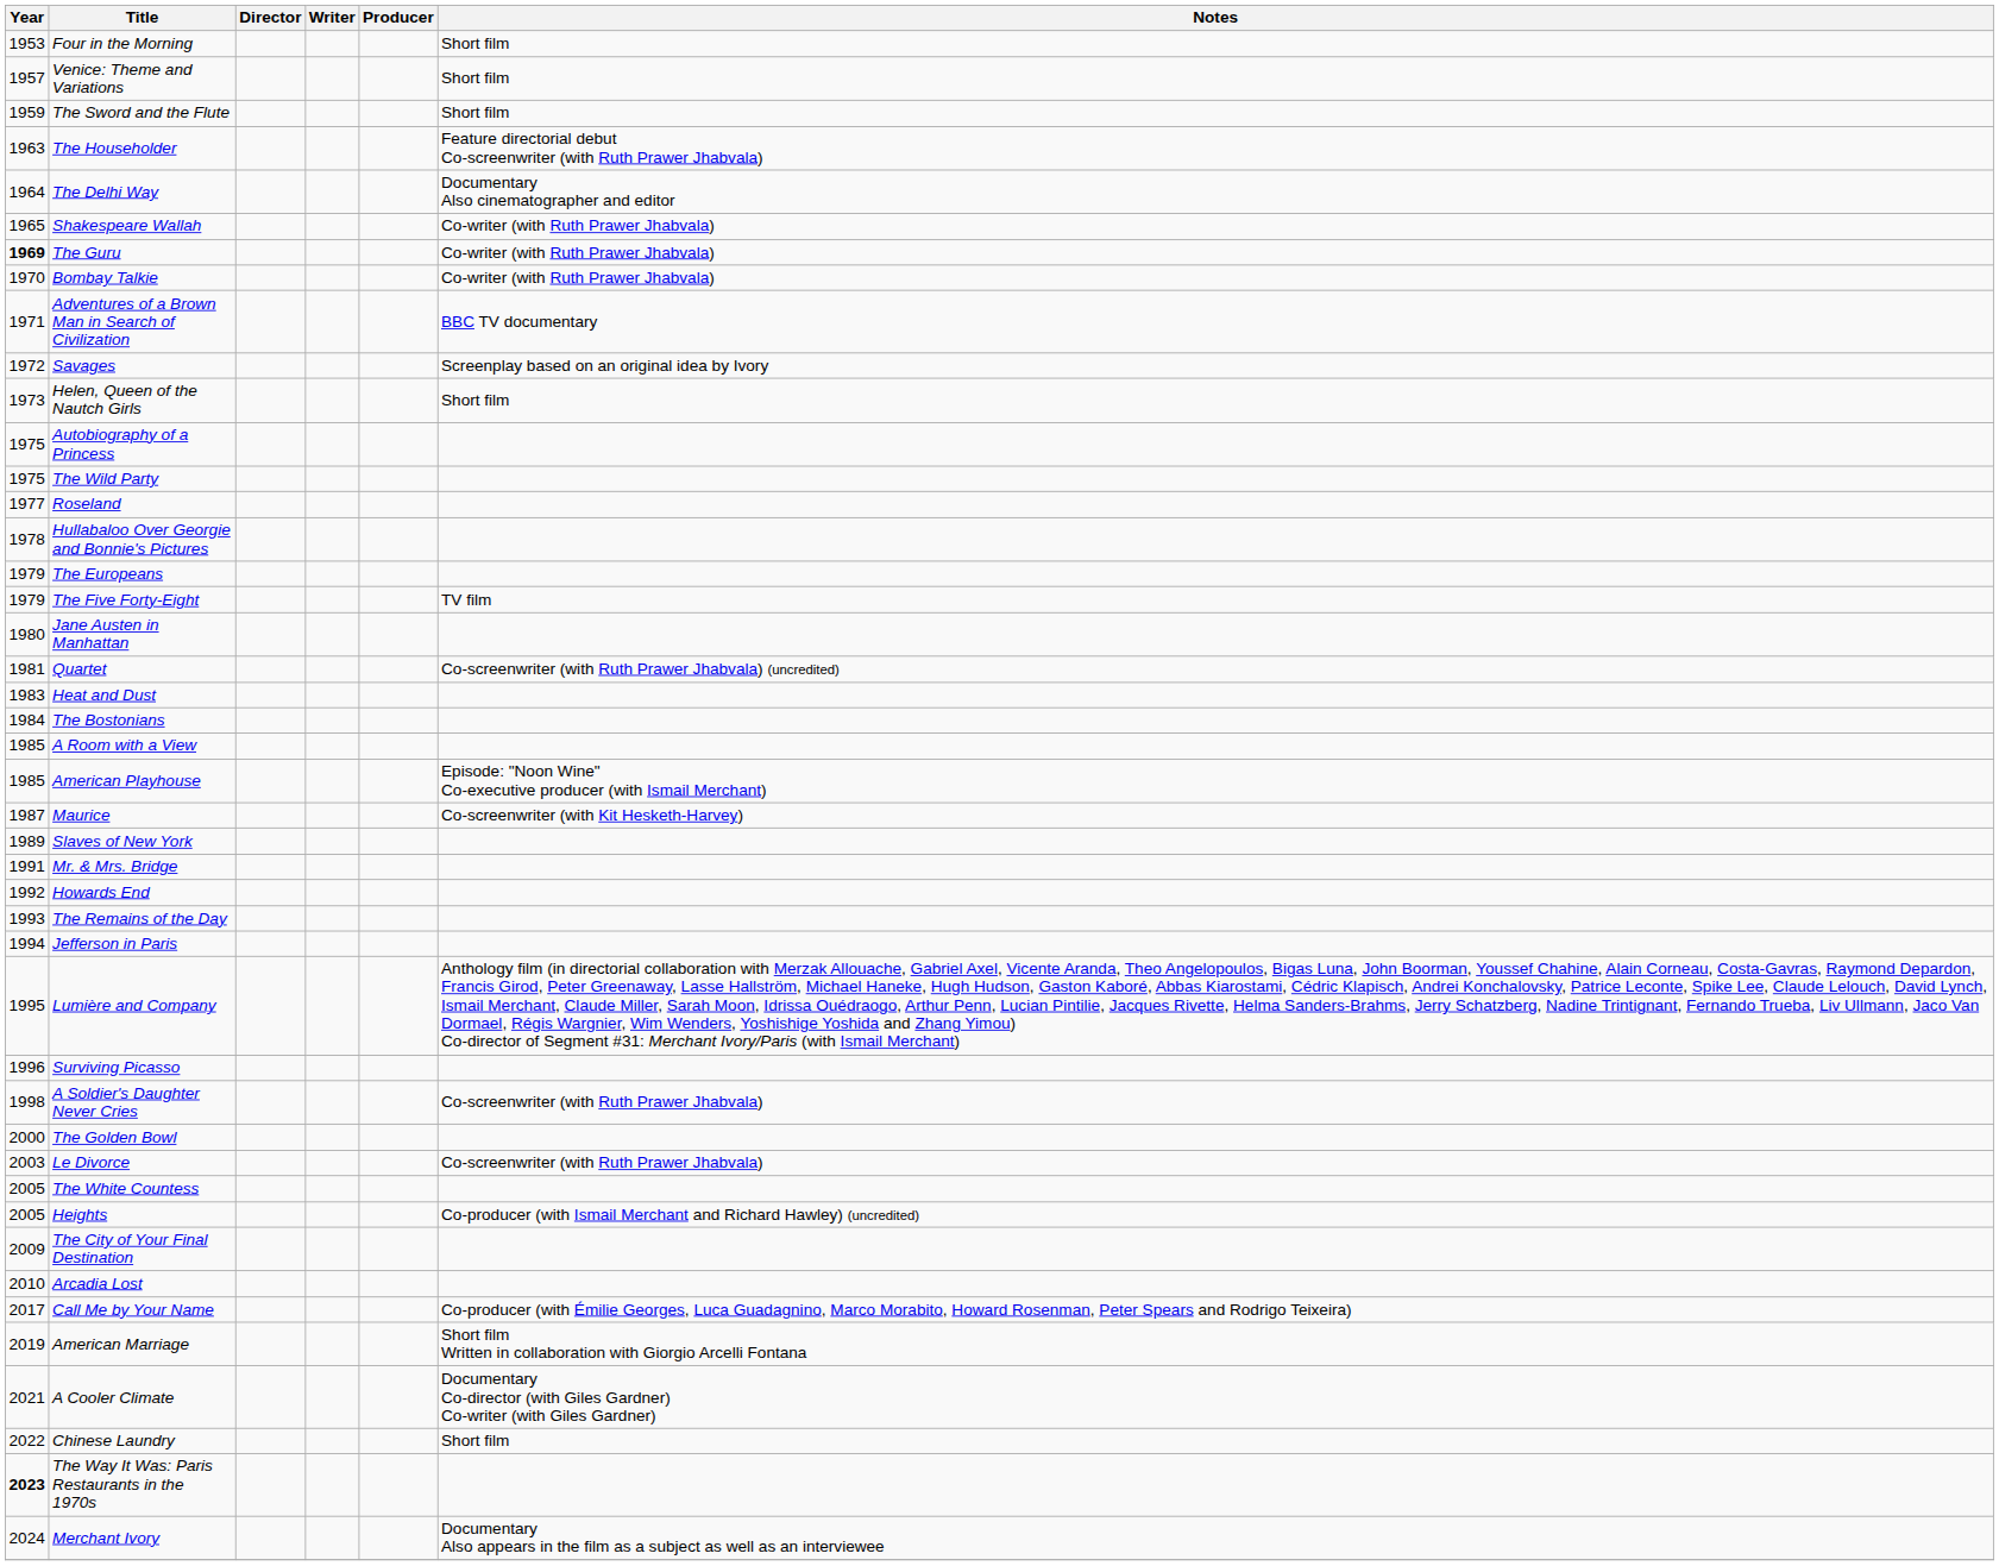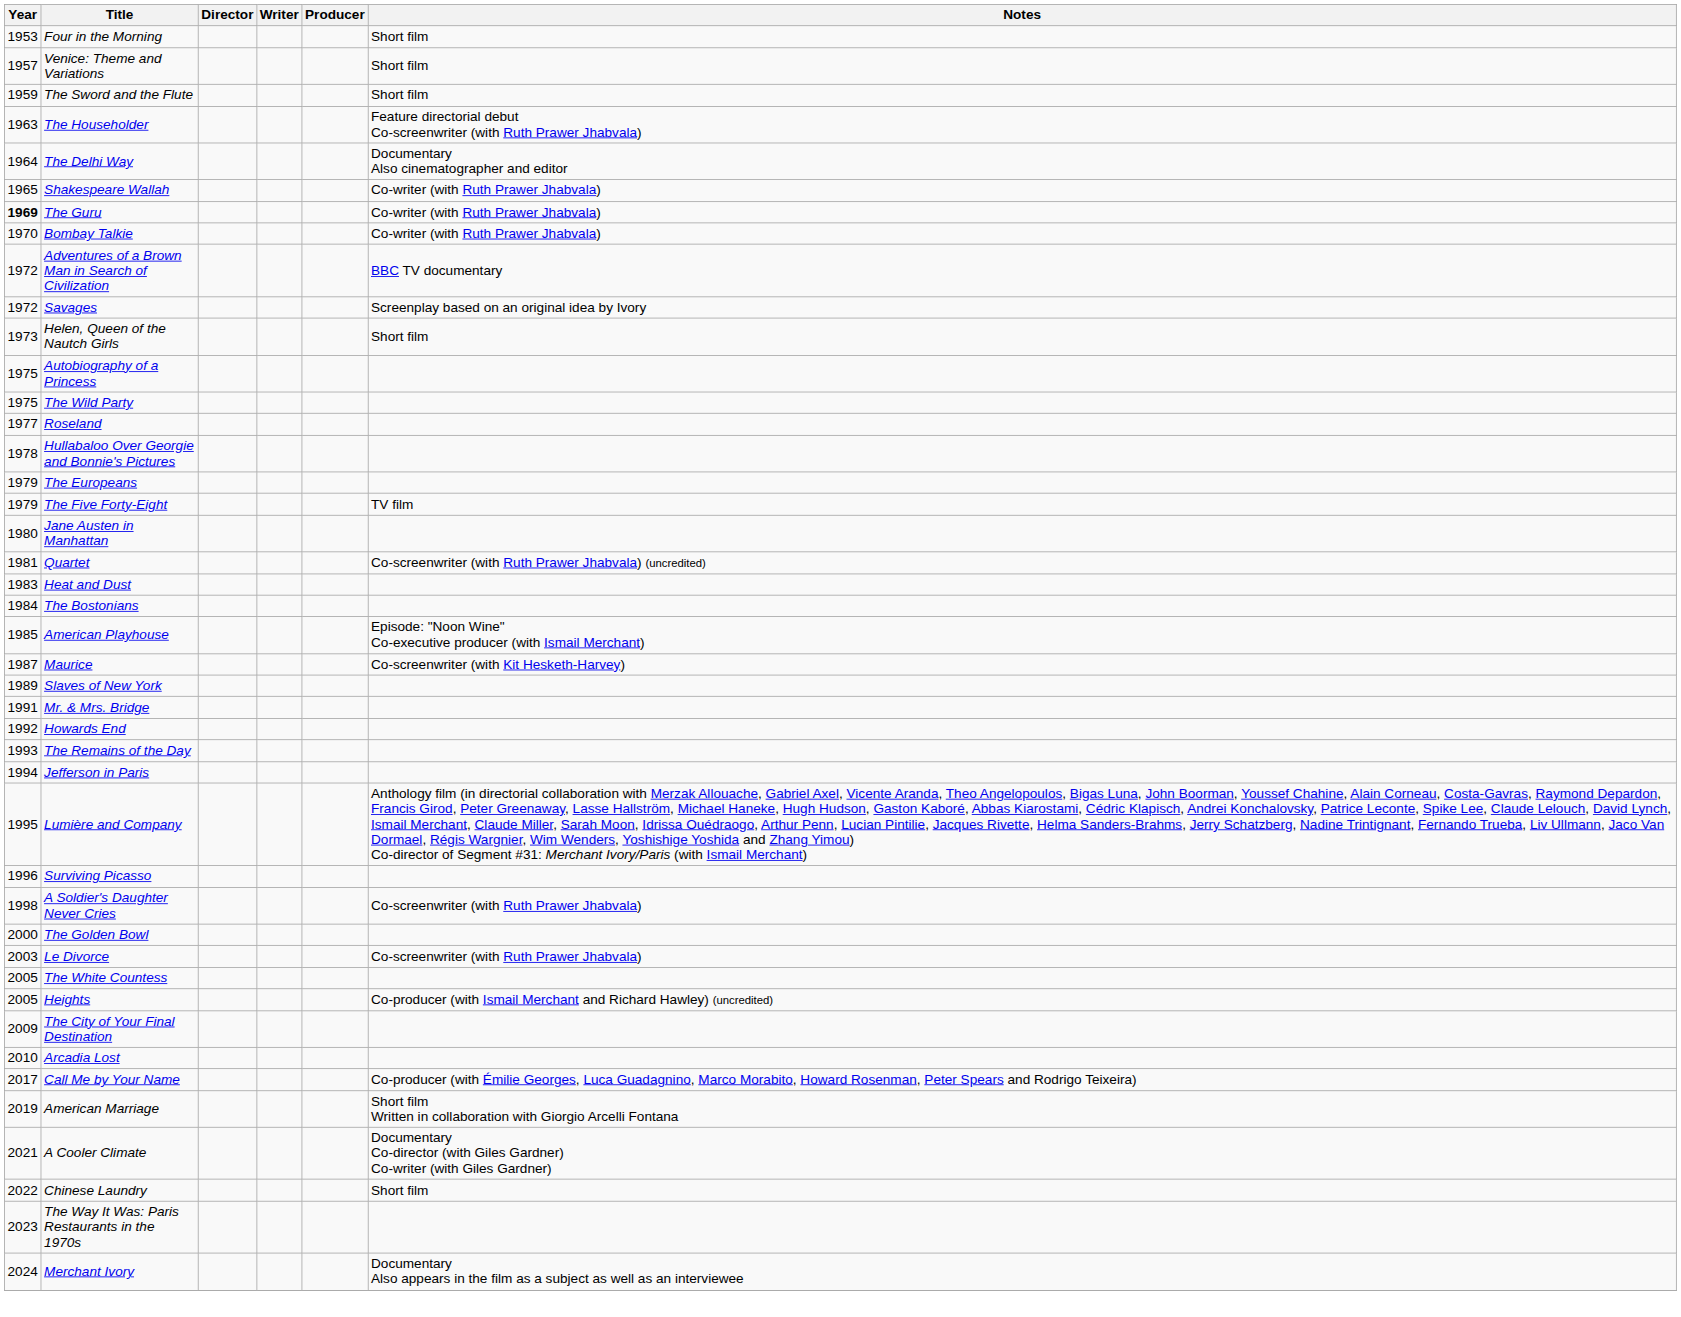Adventures of a Brown Man in Search of Civilization | Year: 1971 -> 1972
- row: 1985 | A Room with a View
The Way It Was: Paris Restaurants in the 1970s | Year: bold -> normal
